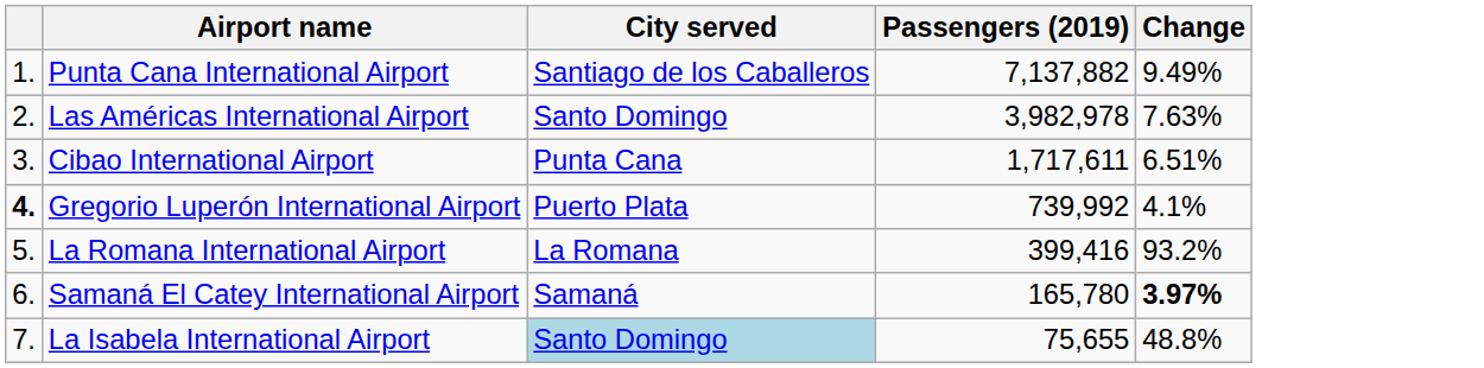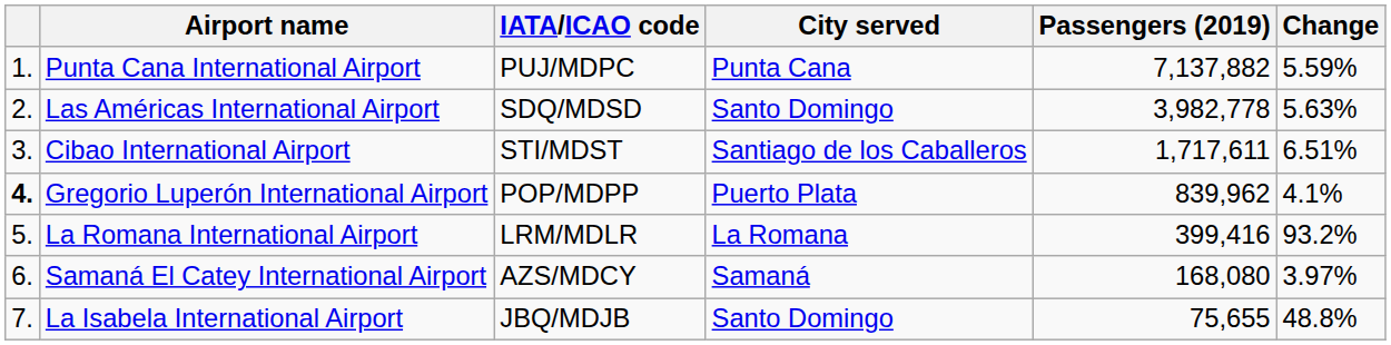+ column: IATA/ICAO code | PUJ/MDPC | SDQ/MDSD | STI/MDST | POP/MDPP | LRM/MDLR | AZS/MDCY | JBQ/MDJB
Punta Cana International Airport | City served: Santiago de los Caballeros -> Punta Cana
Punta Cana International Airport | Change: 9.49% -> 5.59%
Las Américas International Airport | Passengers (2019): 3,982,978 -> 3,982,778
Las Américas International Airport | Change: 7.63% -> 5.63%
Cibao International Airport | City served: Punta Cana -> Santiago de los Caballeros
Gregorio Luperón International Airport | Passengers (2019): 739,992 -> 839,962
Samaná El Catey International Airport | Passengers (2019): 165,780 -> 168,080
Samaná El Catey International Airport | Change: bold -> normal
La Isabela International Airport | City served: lightblue background -> no background
